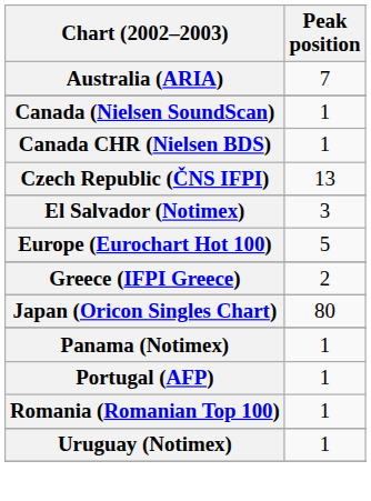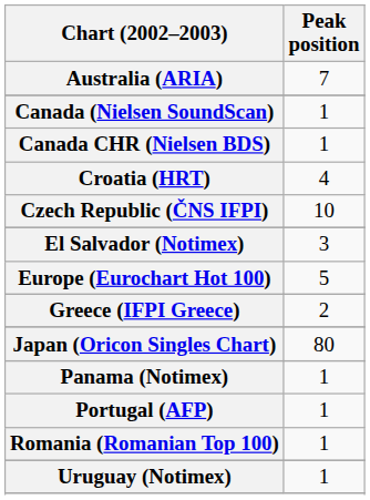+ row: Croatia (HRT) | 4
Czech Republic (ČNS IFPI) | Peak position: 13 -> 10
